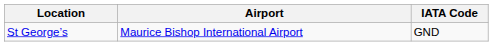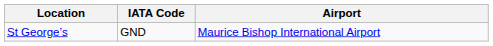columns swapped: Airport <-> IATA Code
